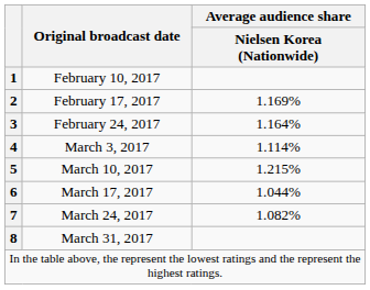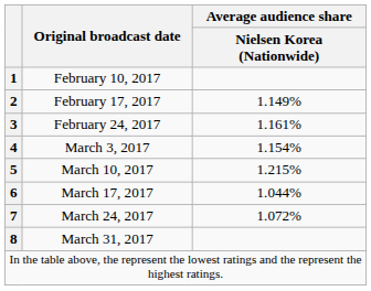February 17, 2017 | Average audience share / Nielsen Korea (Nationwide): 1.169% -> 1.149%
February 24, 2017 | Average audience share / Nielsen Korea (Nationwide): 1.164% -> 1.161%
March 3, 2017 | Average audience share / Nielsen Korea (Nationwide): 1.114% -> 1.154%
March 24, 2017 | Average audience share / Nielsen Korea (Nationwide): 1.082% -> 1.072%
